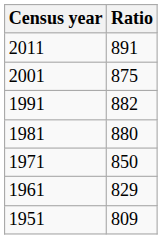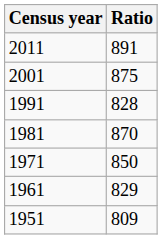1991 | Ratio: 882 -> 828
1981 | Ratio: 880 -> 870
